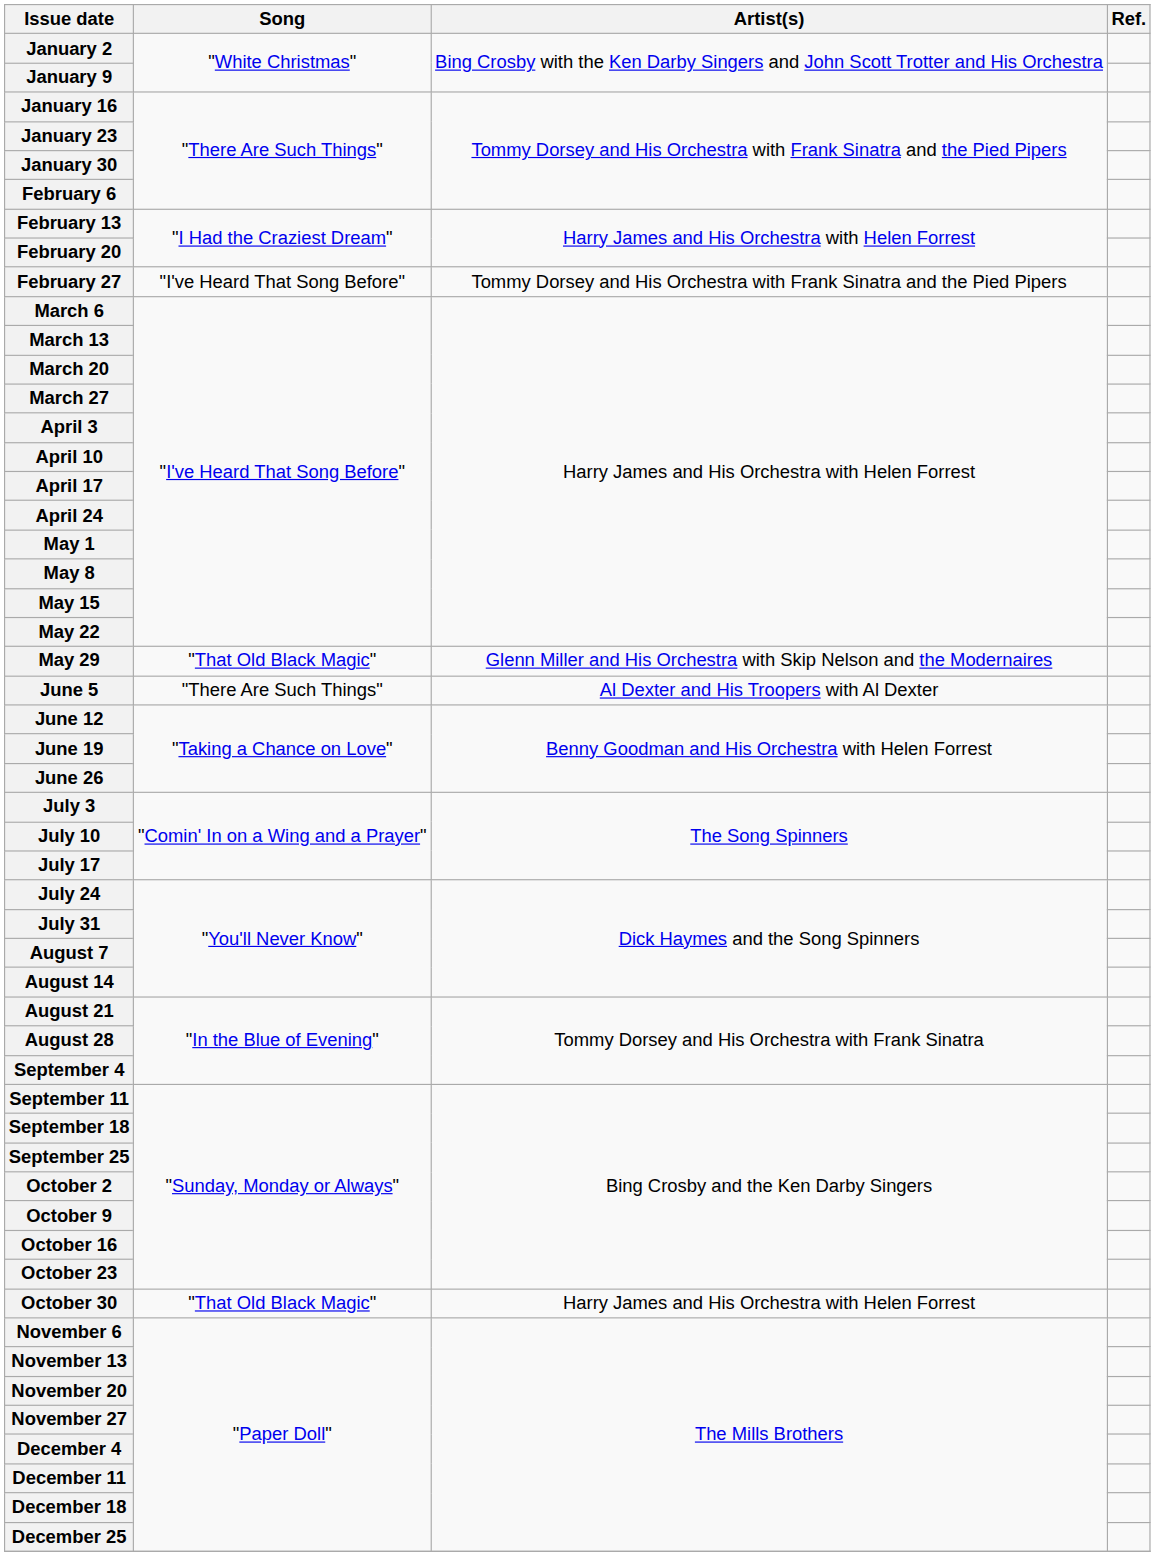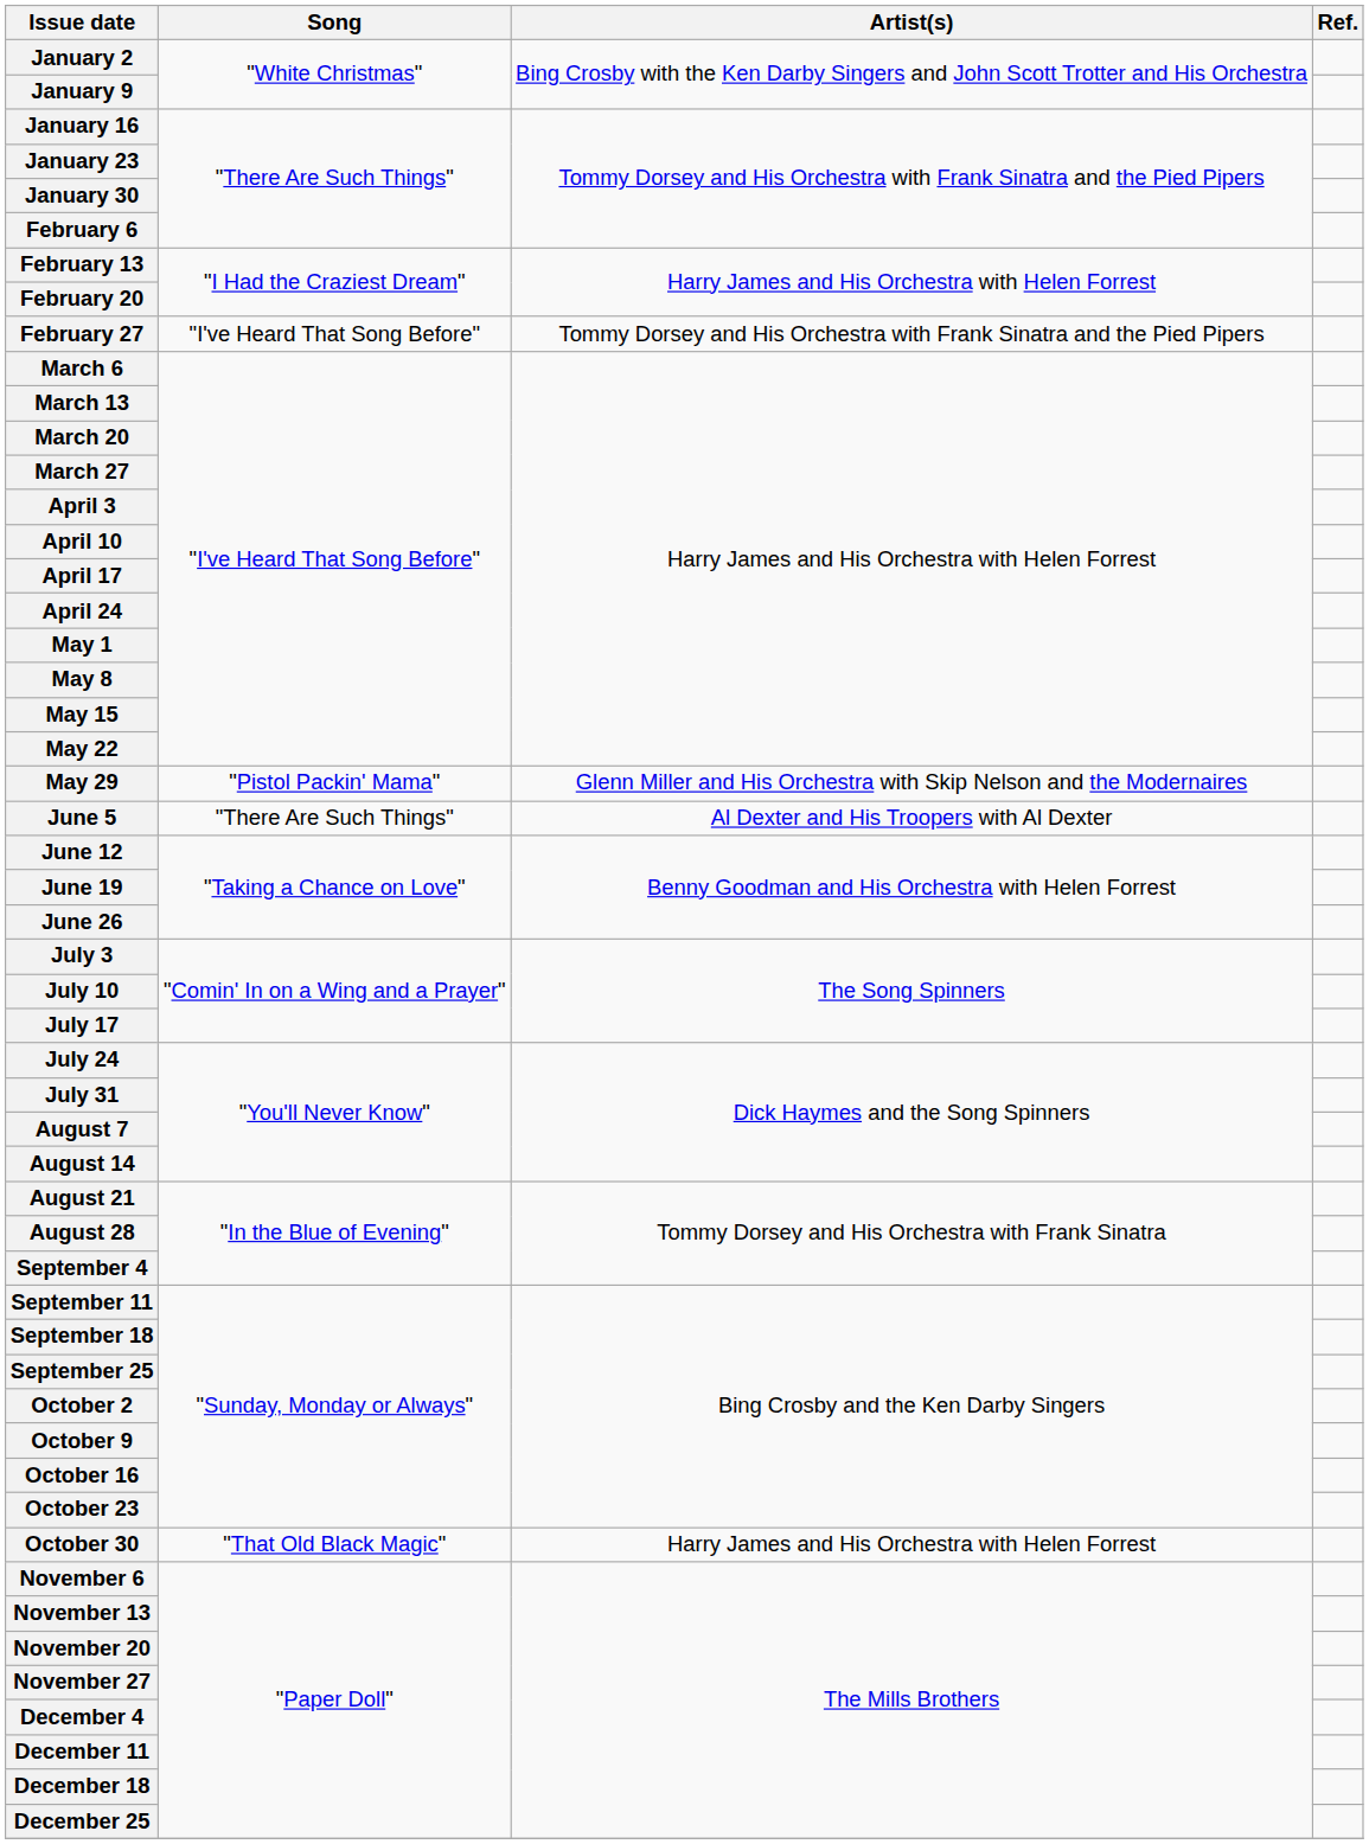May 29 | Song: "That Old Black Magic" -> "Pistol Packin' Mama"
